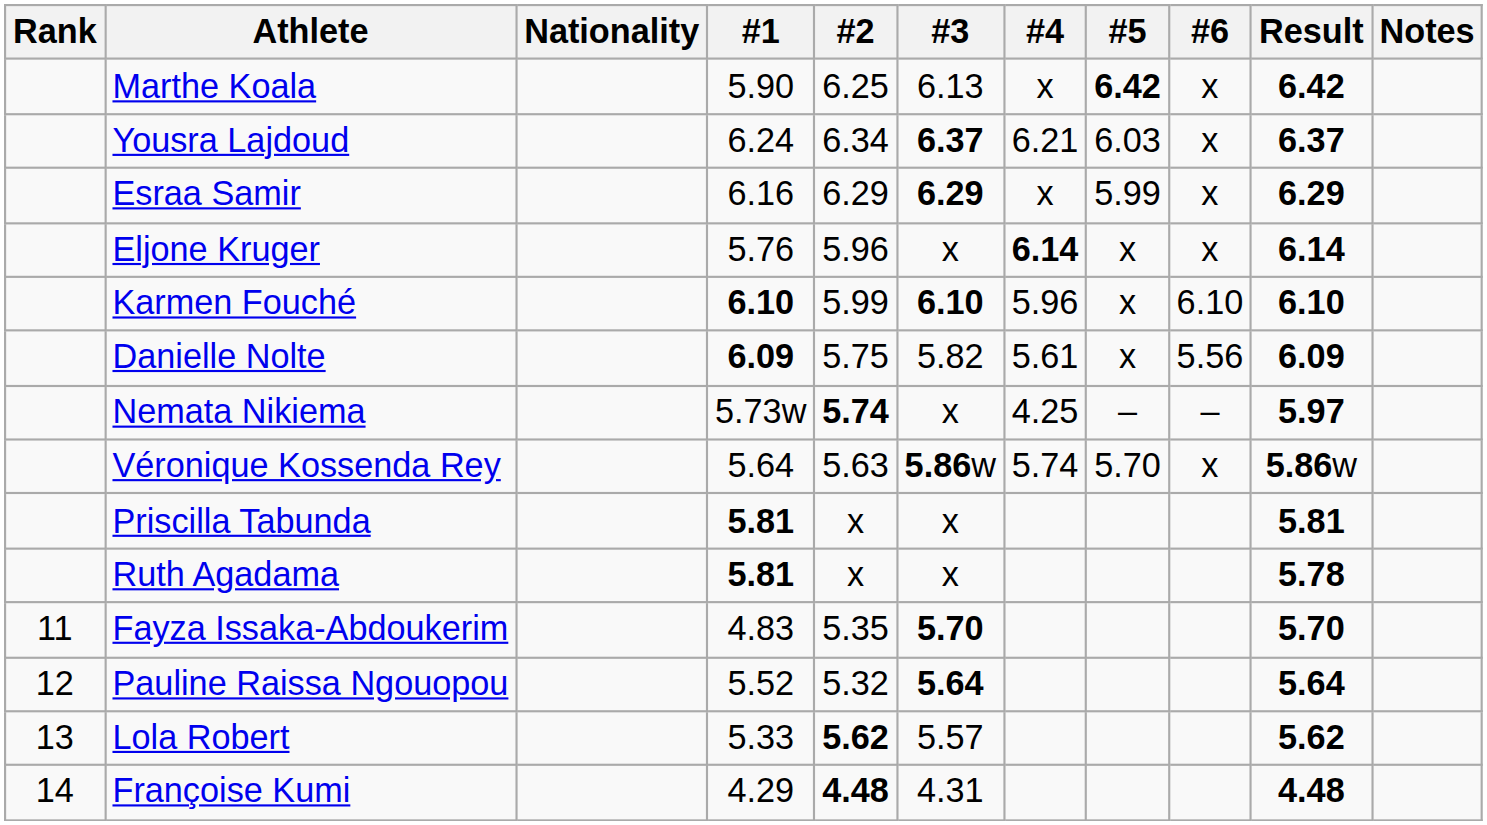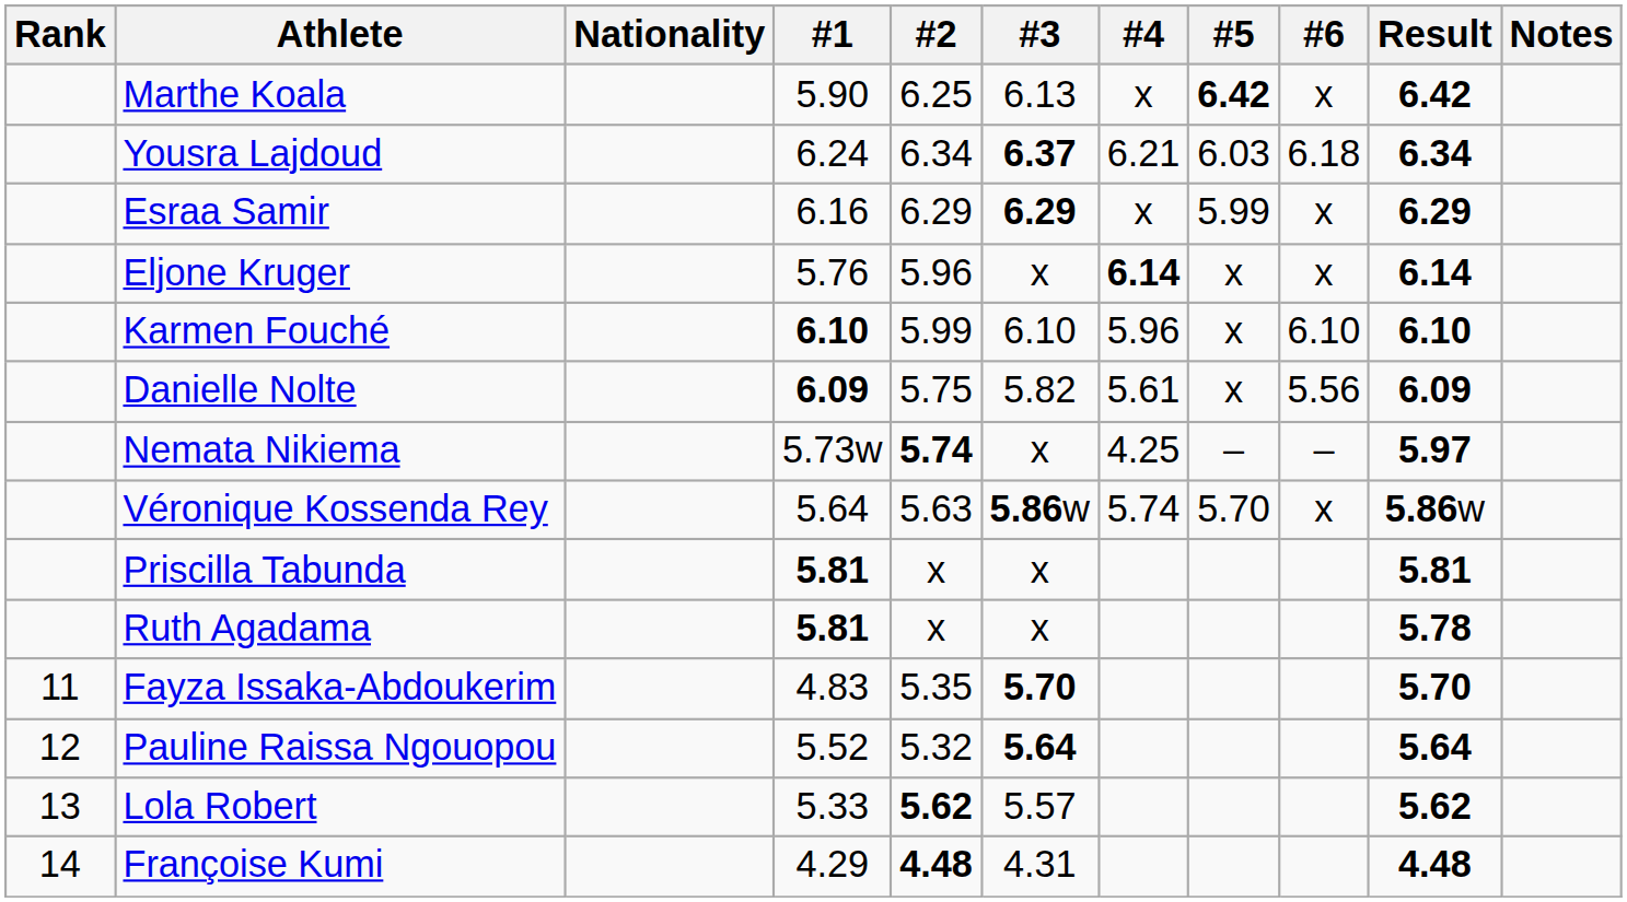Yousra Lajdoud | #6: x -> 6.18
Yousra Lajdoud | Result: 6.37 -> 6.34
Karmen Fouché | #3: bold -> normal
